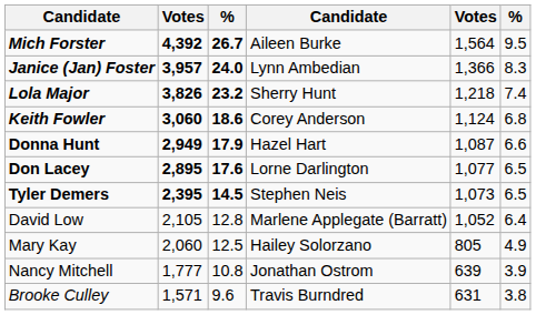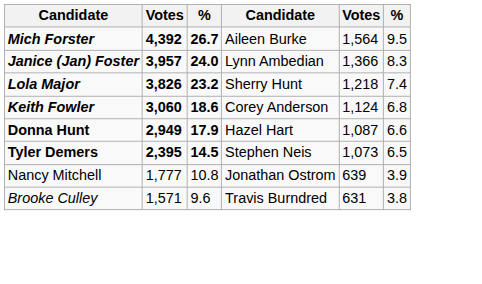- row: Don Lacey | 2,895 | 17.6 | Lorne Darlington | 1,077 | 6.5
- row: David Low | 2,105 | 12.8 | Marlene Applegate (Barratt) | 1,052 | 6.4
- row: Mary Kay | 2,060 | 12.5 | Hailey Solorzano | 805 | 4.9
